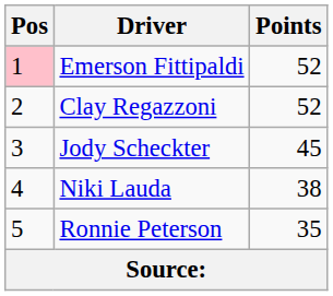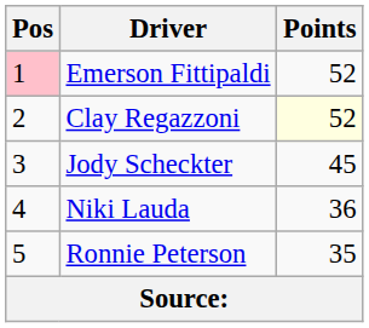Clay Regazzoni | Points: no background -> lightyellow background
Niki Lauda | Points: 38 -> 36
